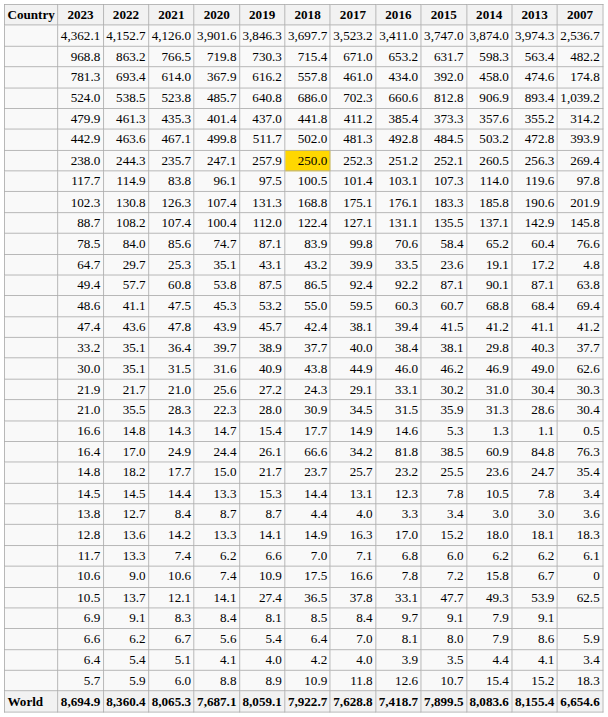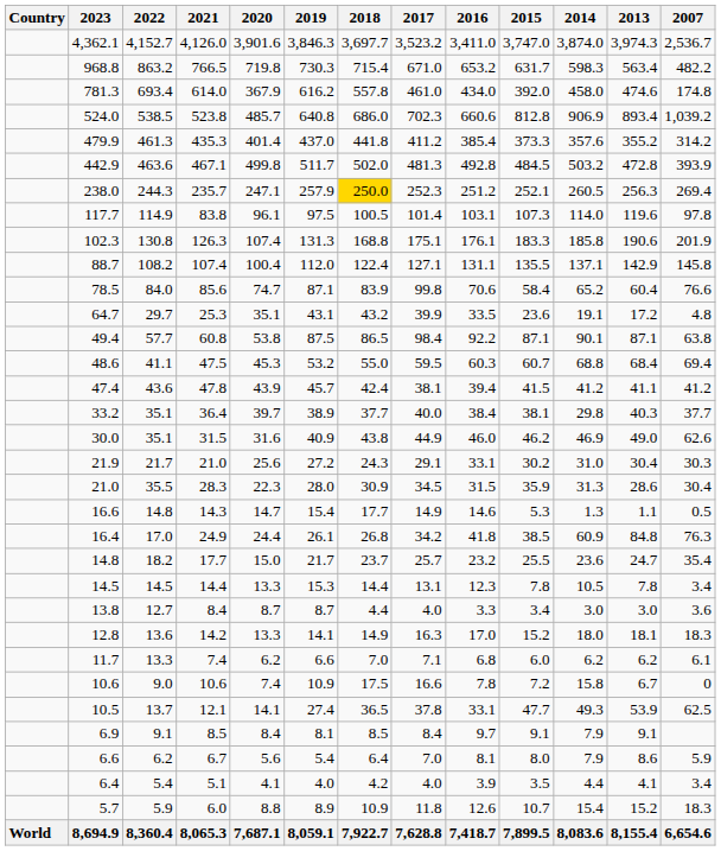49.4 | 2017: 92.4 -> 98.4
16.4 | 2018: 66.6 -> 26.8
16.4 | 2016: 81.8 -> 41.8
6.9 | 2021: 8.3 -> 8.5
